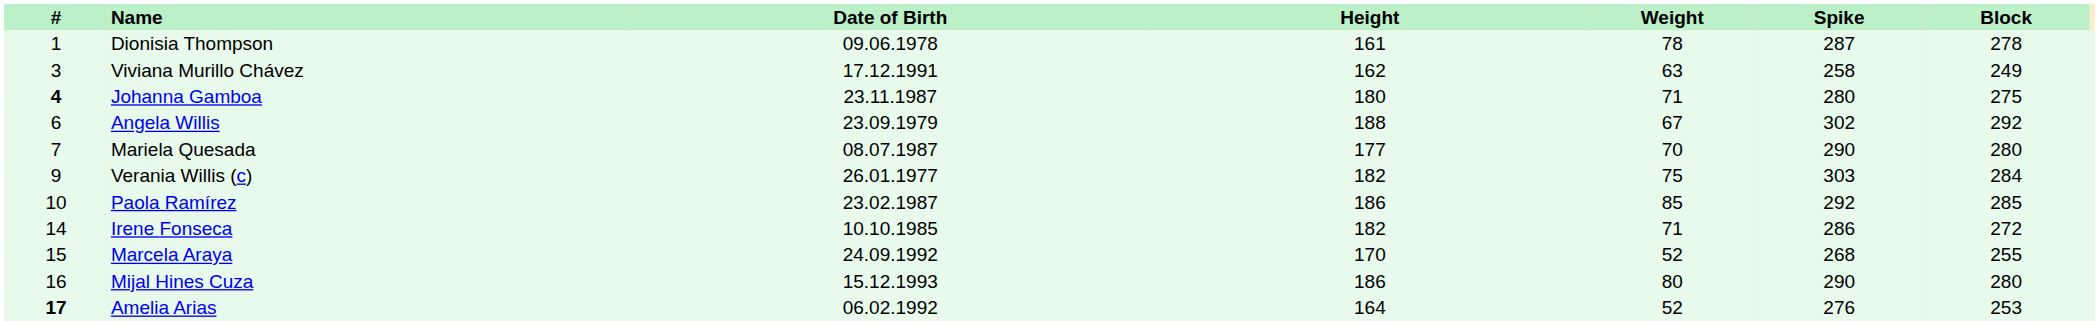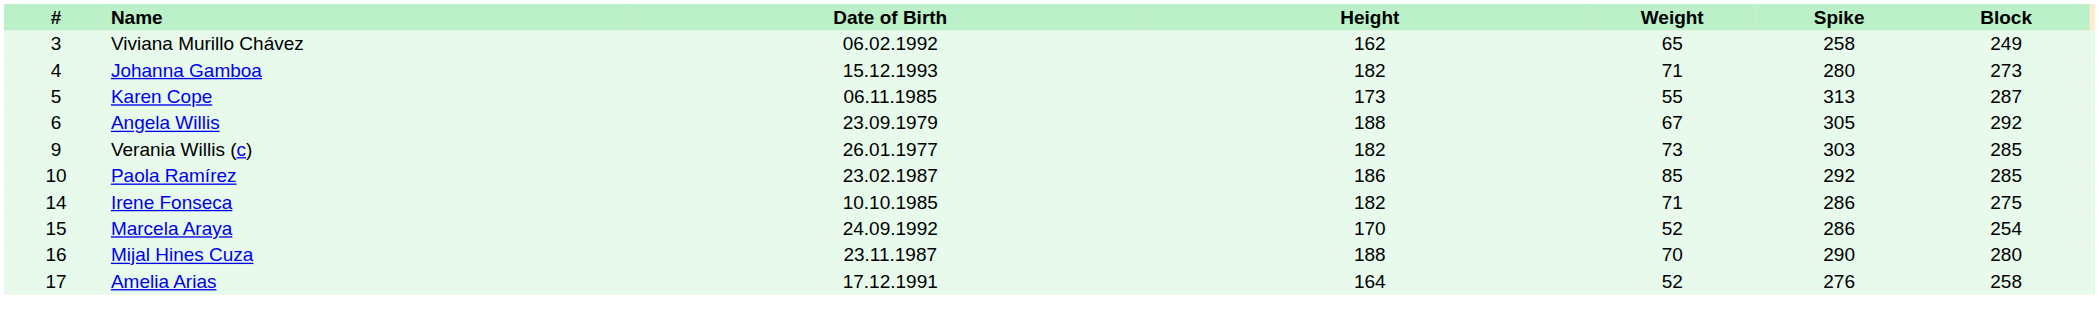- row: 1 | Dionisia Thompson | 09.06.1978 | 161 | 78 | 287 | 278
Viviana Murillo Chávez | Date of Birth: 17.12.1991 -> 06.02.1992
Viviana Murillo Chávez | Weight: 63 -> 65
Johanna Gamboa | #: bold -> normal
Johanna Gamboa | Date of Birth: 23.11.1987 -> 15.12.1993
Johanna Gamboa | Height: 180 -> 182
Johanna Gamboa | Block: 275 -> 273
+ row: 5 | Karen Cope | 06.11.1985 | 173 | 55 | 313 | 287
Angela Willis | Spike: 302 -> 305
- row: 7 | Mariela Quesada | 08.07.1987 | 177 | 70 | 290 | 280
Verania Willis (c) | Weight: 75 -> 73
Verania Willis (c) | Block: 284 -> 285
Irene Fonseca | Block: 272 -> 275
Marcela Araya | Spike: 268 -> 286
Marcela Araya | Block: 255 -> 254
Mijal Hines Cuza | Date of Birth: 15.12.1993 -> 23.11.1987
Mijal Hines Cuza | Height: 186 -> 188
Mijal Hines Cuza | Weight: 80 -> 70
Amelia Arias | #: bold -> normal
Amelia Arias | Date of Birth: 06.02.1992 -> 17.12.1991
Amelia Arias | Block: 253 -> 258
